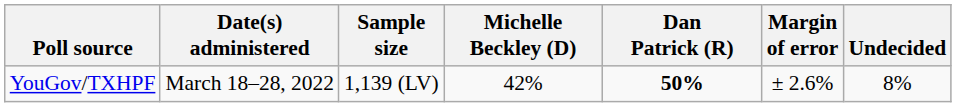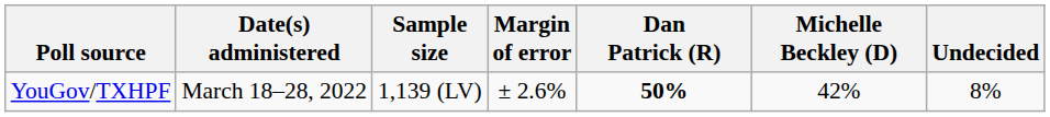columns swapped: Margin of error <-> Michelle Beckley (D)
